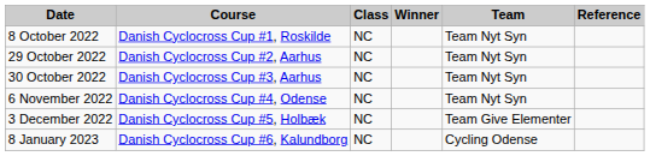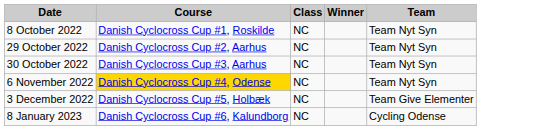- column: Reference
6 November 2022 | Course: no background -> gold background
